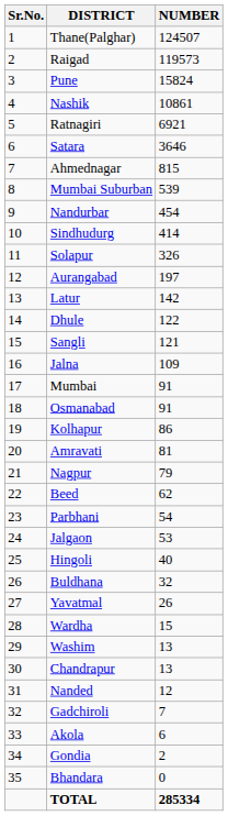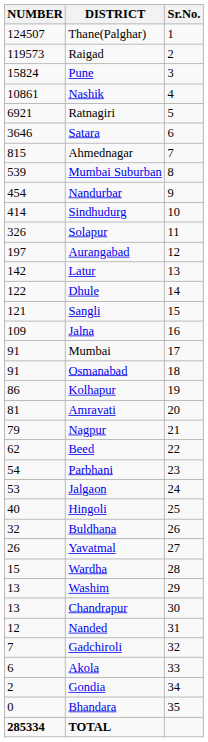columns swapped: Sr.No. <-> NUMBER
